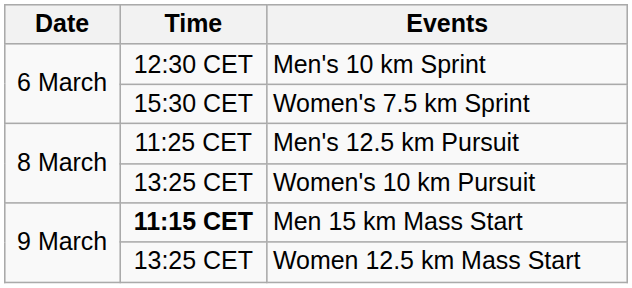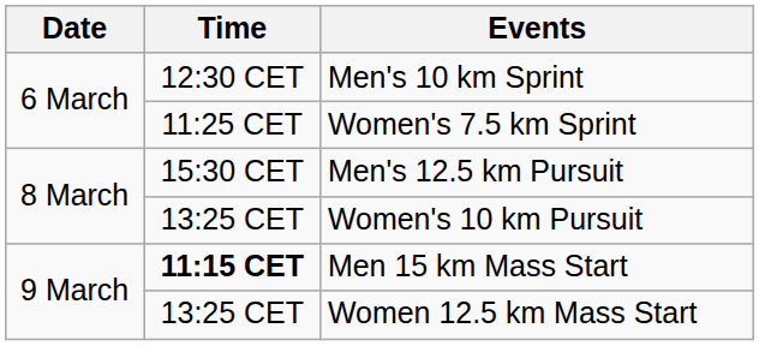Women's 7.5 km Sprint | Time: 15:30 CET -> 11:25 CET
Men's 12.5 km Pursuit | Time: 11:25 CET -> 15:30 CET
